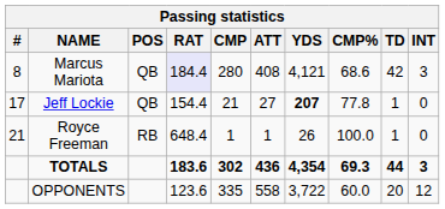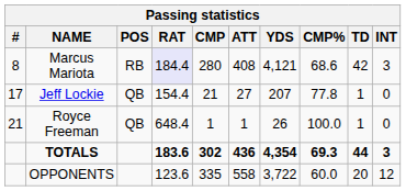Marcus Mariota | POS: QB -> RB
Jeff Lockie | YDS: bold -> normal
Royce Freeman | POS: RB -> QB
